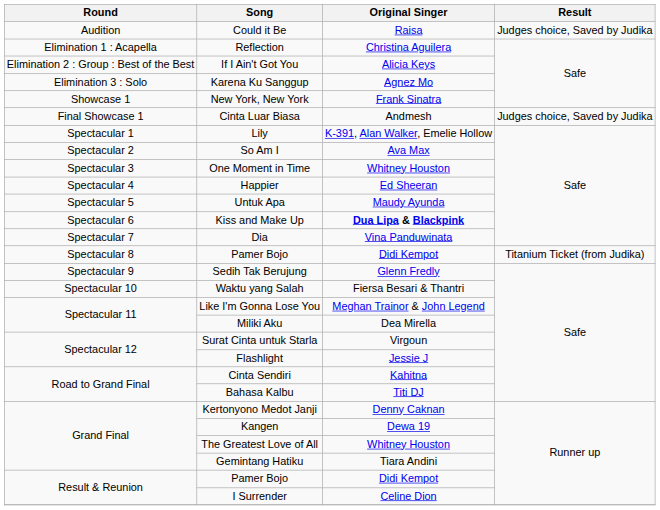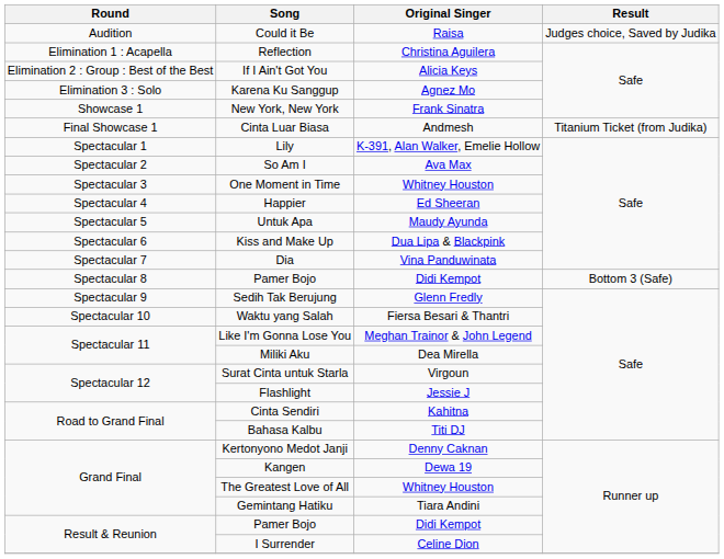Cinta Luar Biasa | Result: Judges choice, Saved by Judika -> Titanium Ticket (from Judika)
Kiss and Make Up | Original Singer: bold -> normal
Spectacular 8 / Pamer Bojo | Result: Titanium Ticket (from Judika) -> Bottom 3 (Safe)
